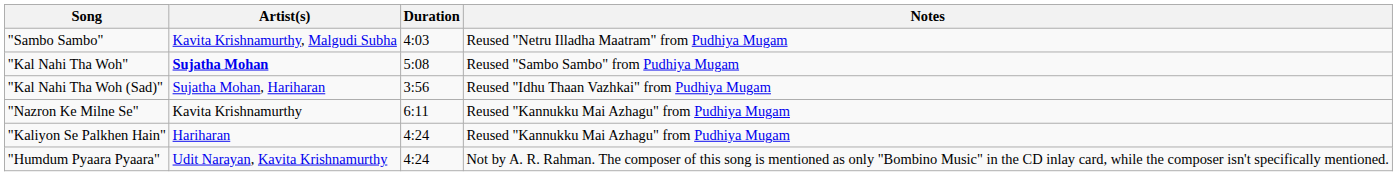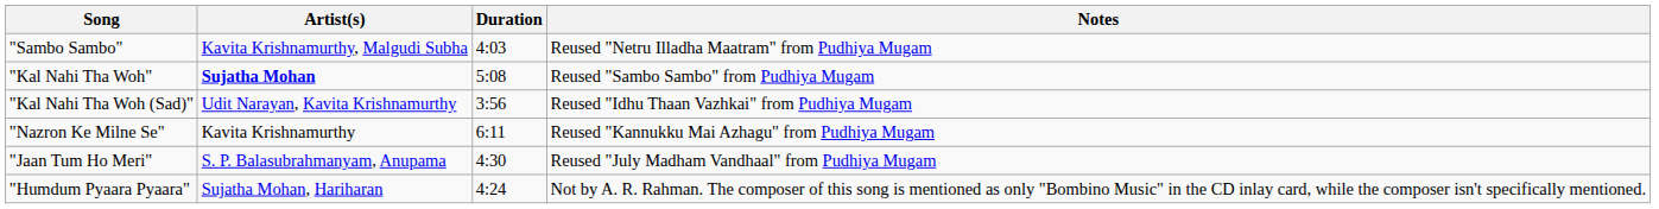"Kal Nahi Tha Woh (Sad)" | Artist(s): Sujatha Mohan, Hariharan -> Udit Narayan, Kavita Krishnamurthy
+ row: "Jaan Tum Ho Meri" | S. P. Balasubrahmanyam, Anupama | 4:30 | Reused "July Madham Vandhaal" from Pudhiya Mugam
- row: "Kaliyon Se Palkhen Hain" | Hariharan | 4:24 | Reused "Kannukku Mai Azhagu" from Pudhiya Mugam
"Humdum Pyaara Pyaara" | Artist(s): Udit Narayan, Kavita Krishnamurthy -> Sujatha Mohan, Hariharan
